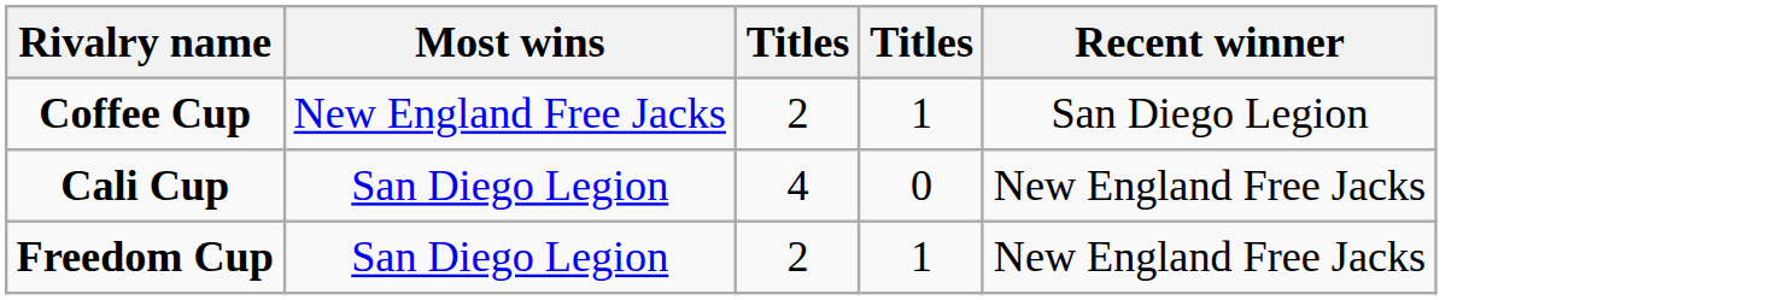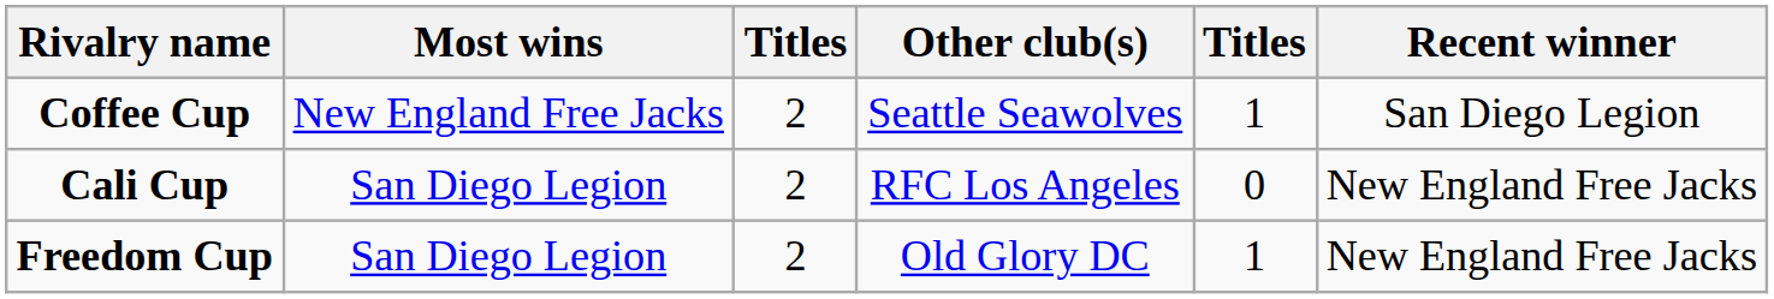+ column: Other club(s) | Seattle Seawolves | RFC Los Angeles | Old Glory DC
Cali Cup | column 3: 4 -> 2
